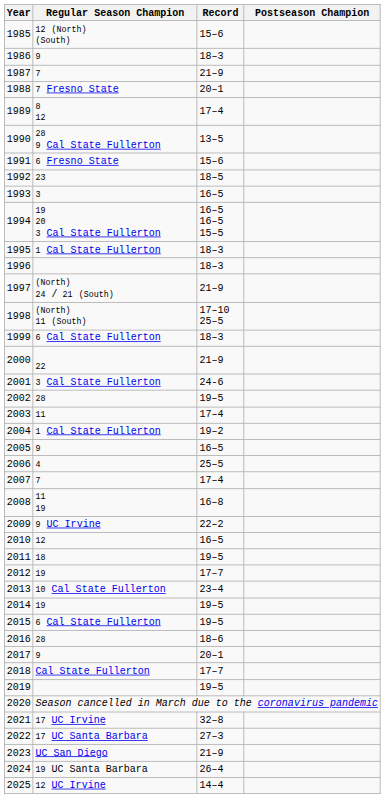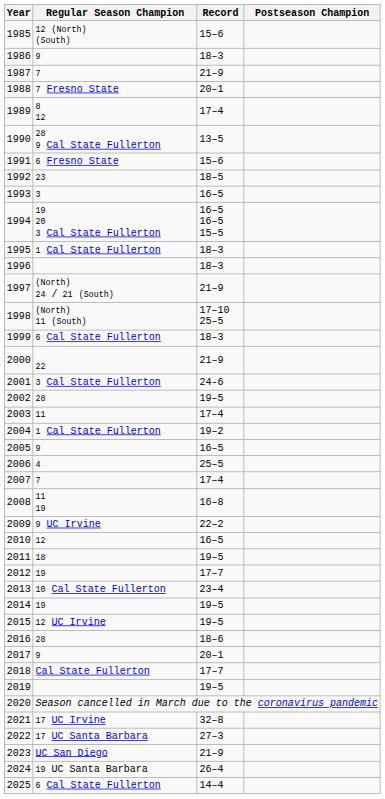2015 | Regular Season Champion: 6 Cal State Fullerton -> 12 UC Irvine
2025 | Regular Season Champion: 12 UC Irvine -> 6 Cal State Fullerton
